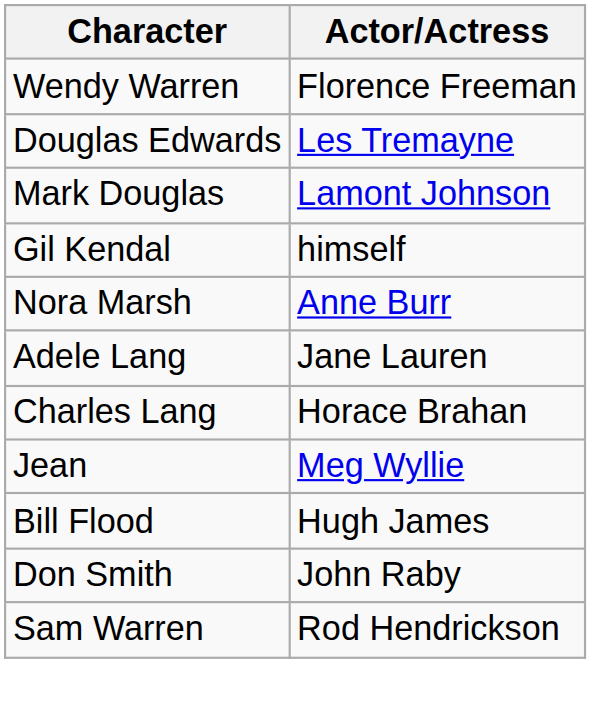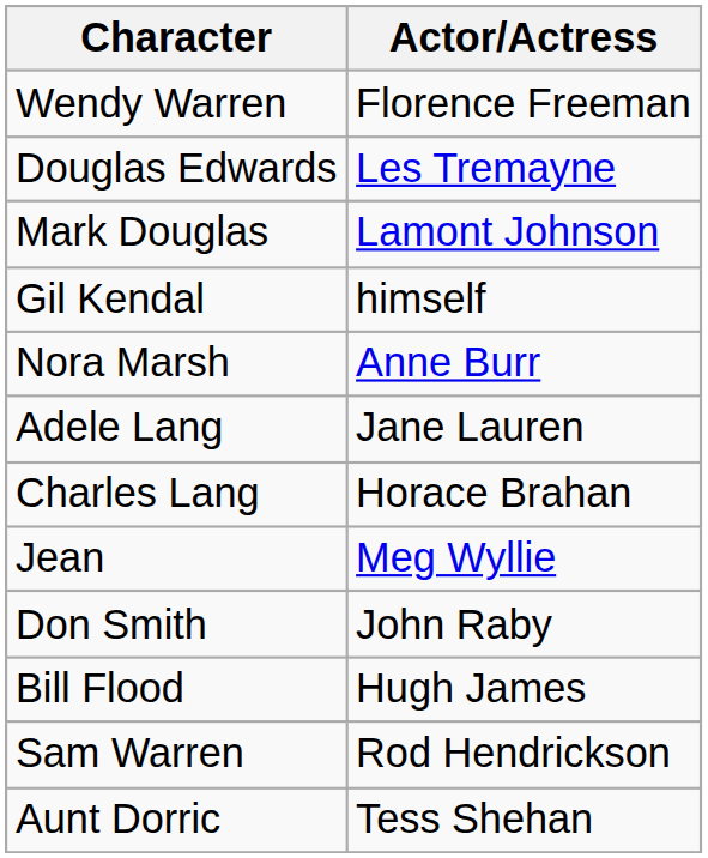rows swapped: Don Smith <-> Bill Flood
+ row: Aunt Dorric | Tess Shehan
